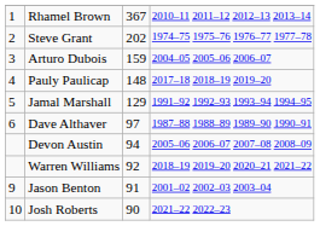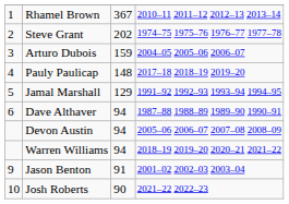Dave Althaver | column 3: 97 -> 94
Warren Williams | column 3: 92 -> 94
